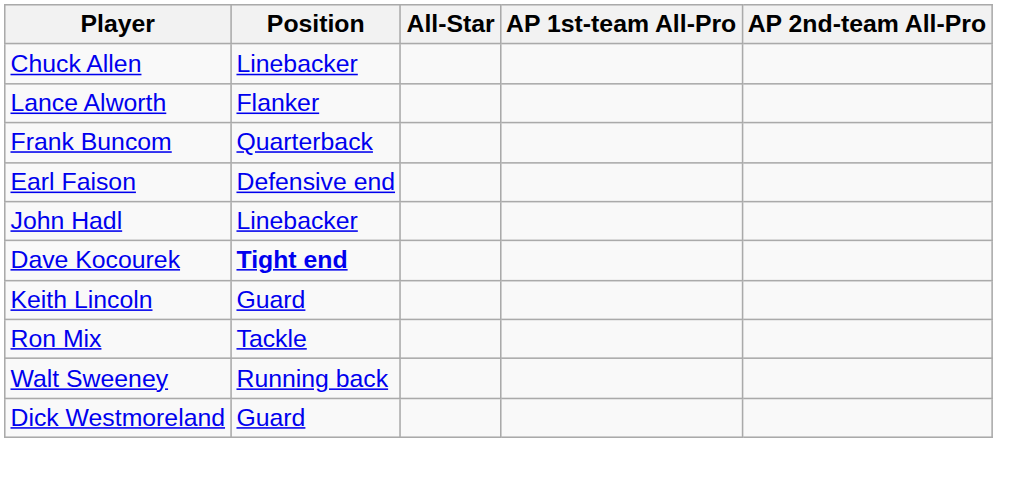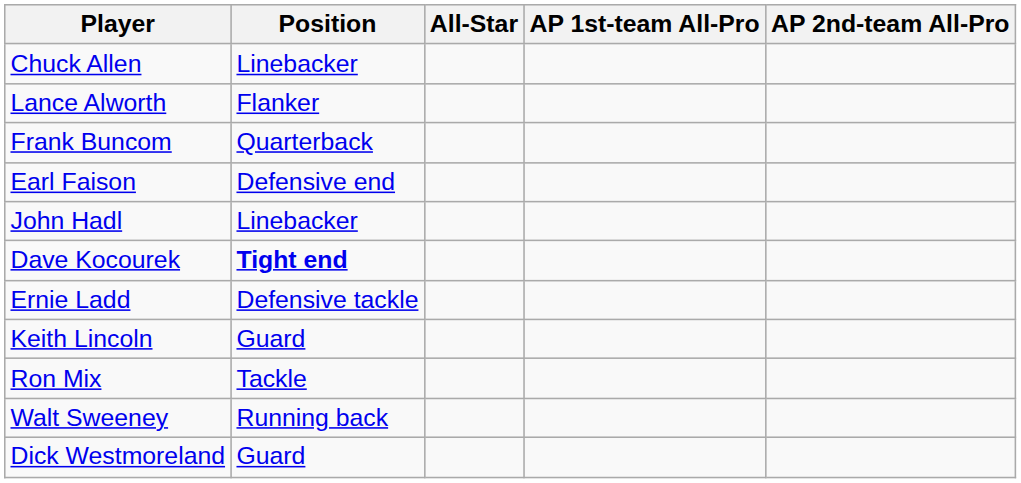+ row: Ernie Ladd | Defensive tackle
